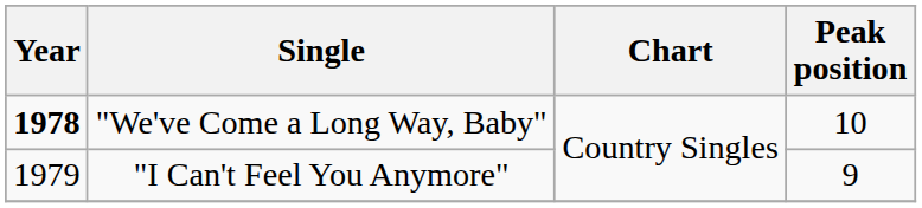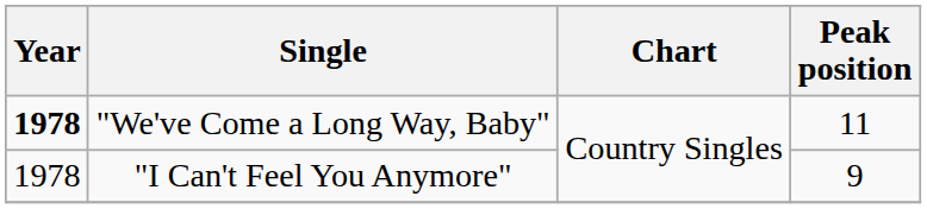"We've Come a Long Way, Baby" | Peak position: 10 -> 11
"I Can't Feel You Anymore" | Year: 1979 -> 1978
